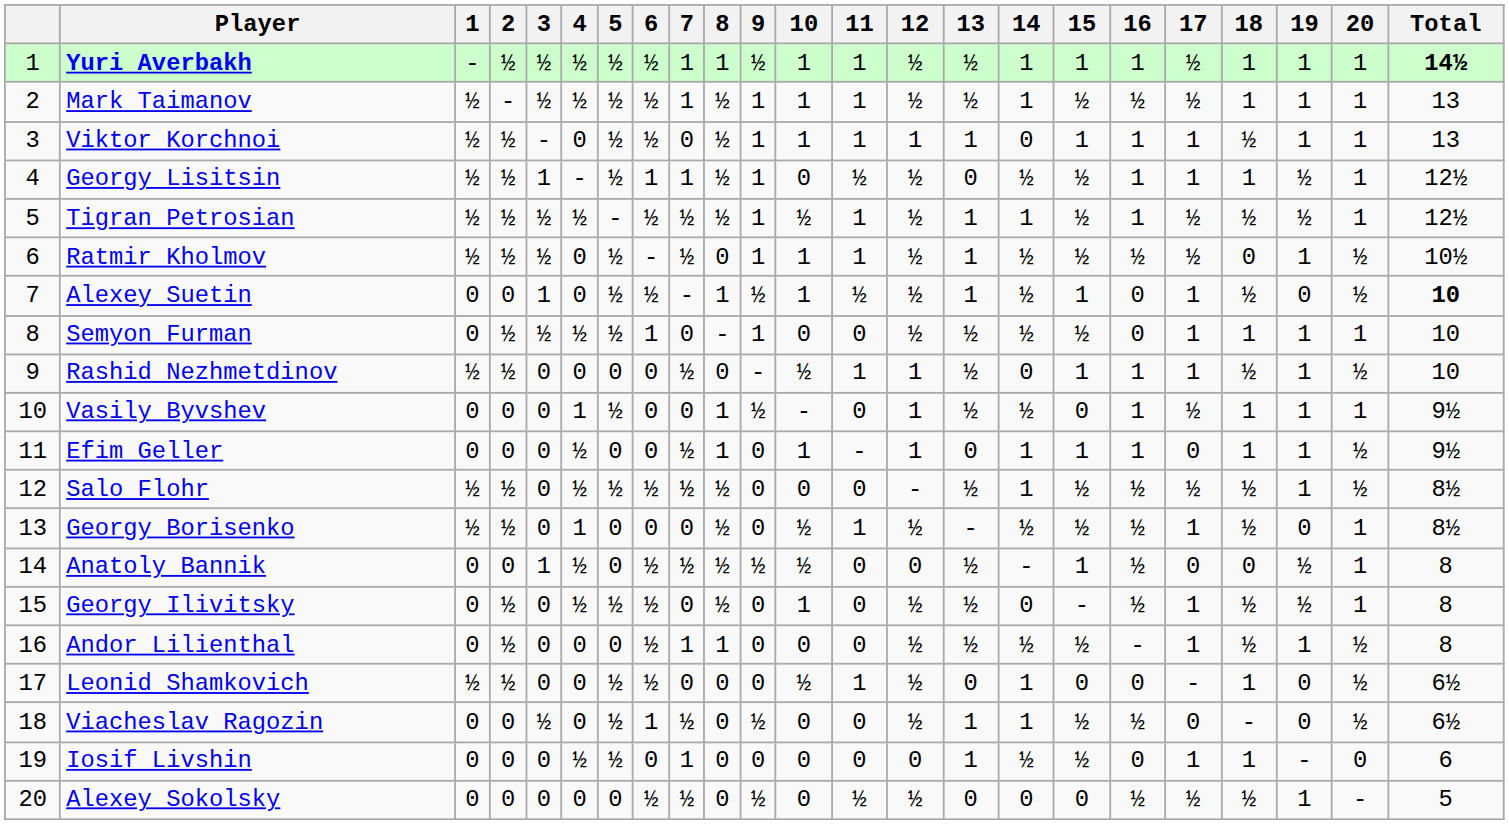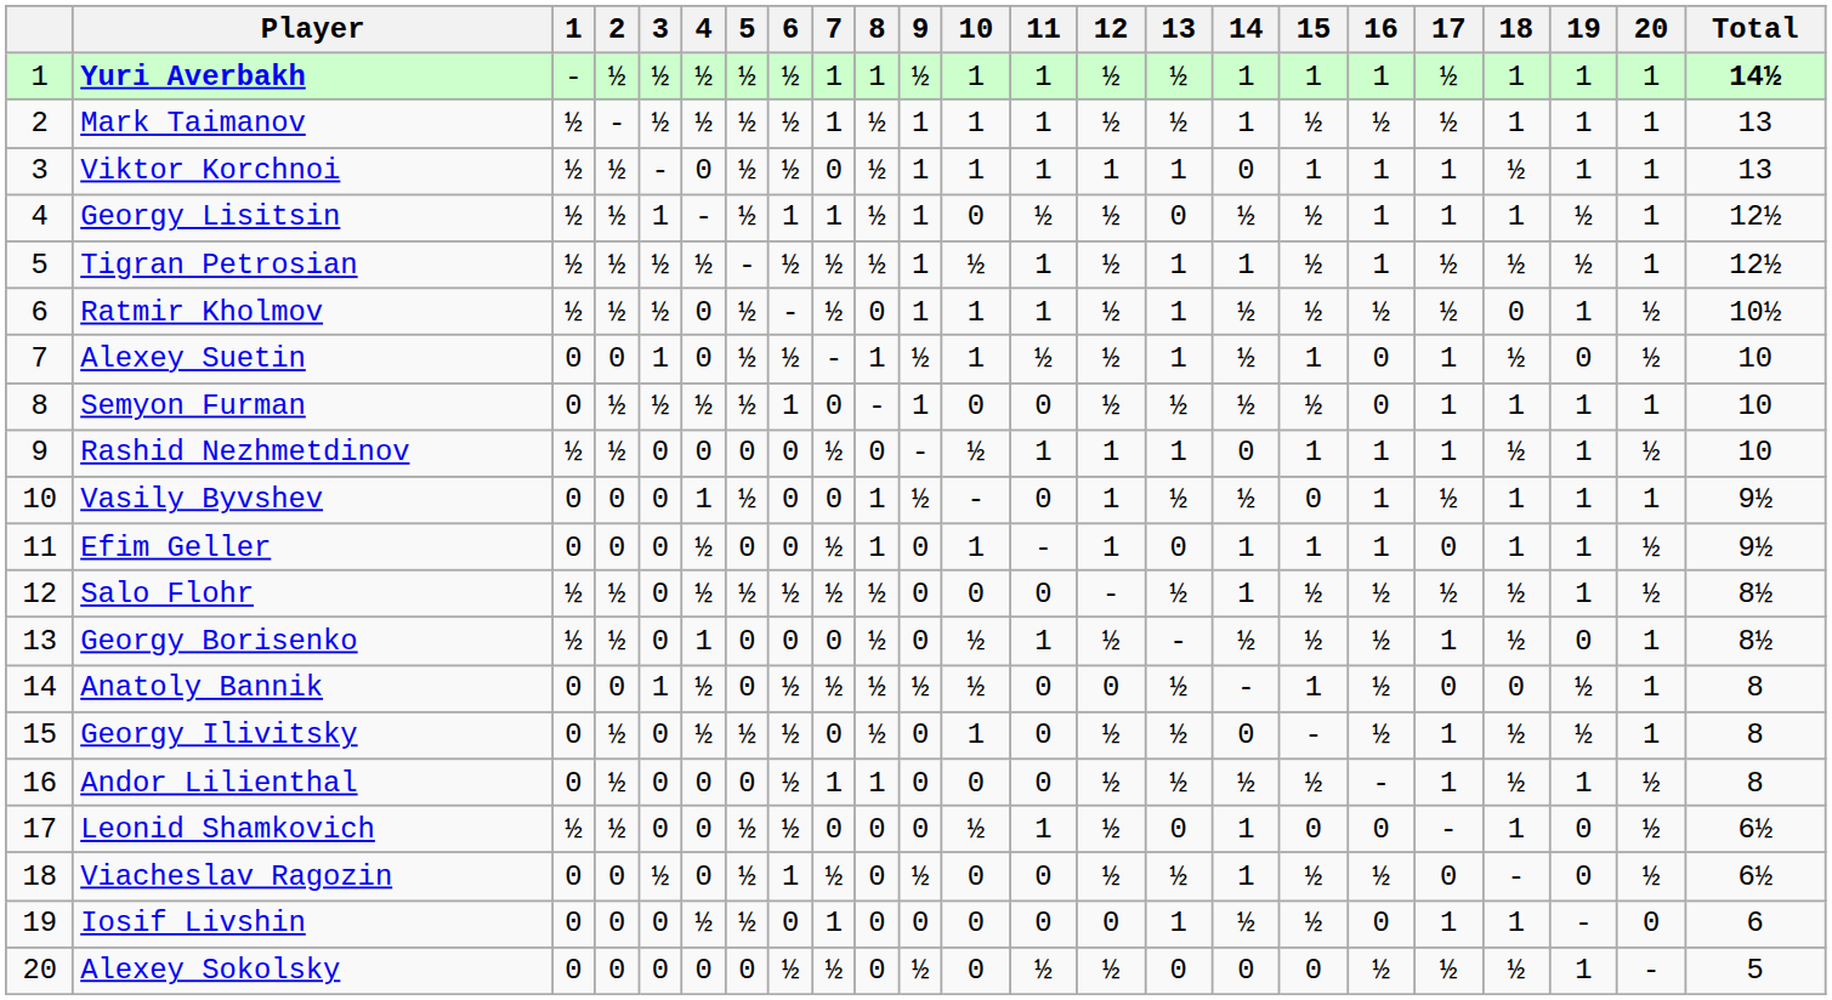Alexey Suetin | Total: bold -> normal
Rashid Nezhmetdinov | 13: ½ -> 1
Viacheslav Ragozin | 13: 1 -> ½
